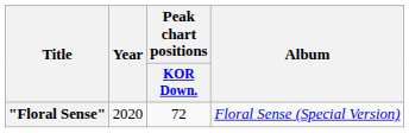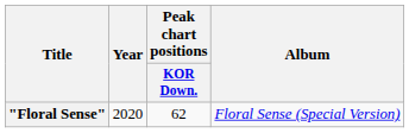"Floral Sense" | Peak chart positions / KOR Down.: 72 -> 62
